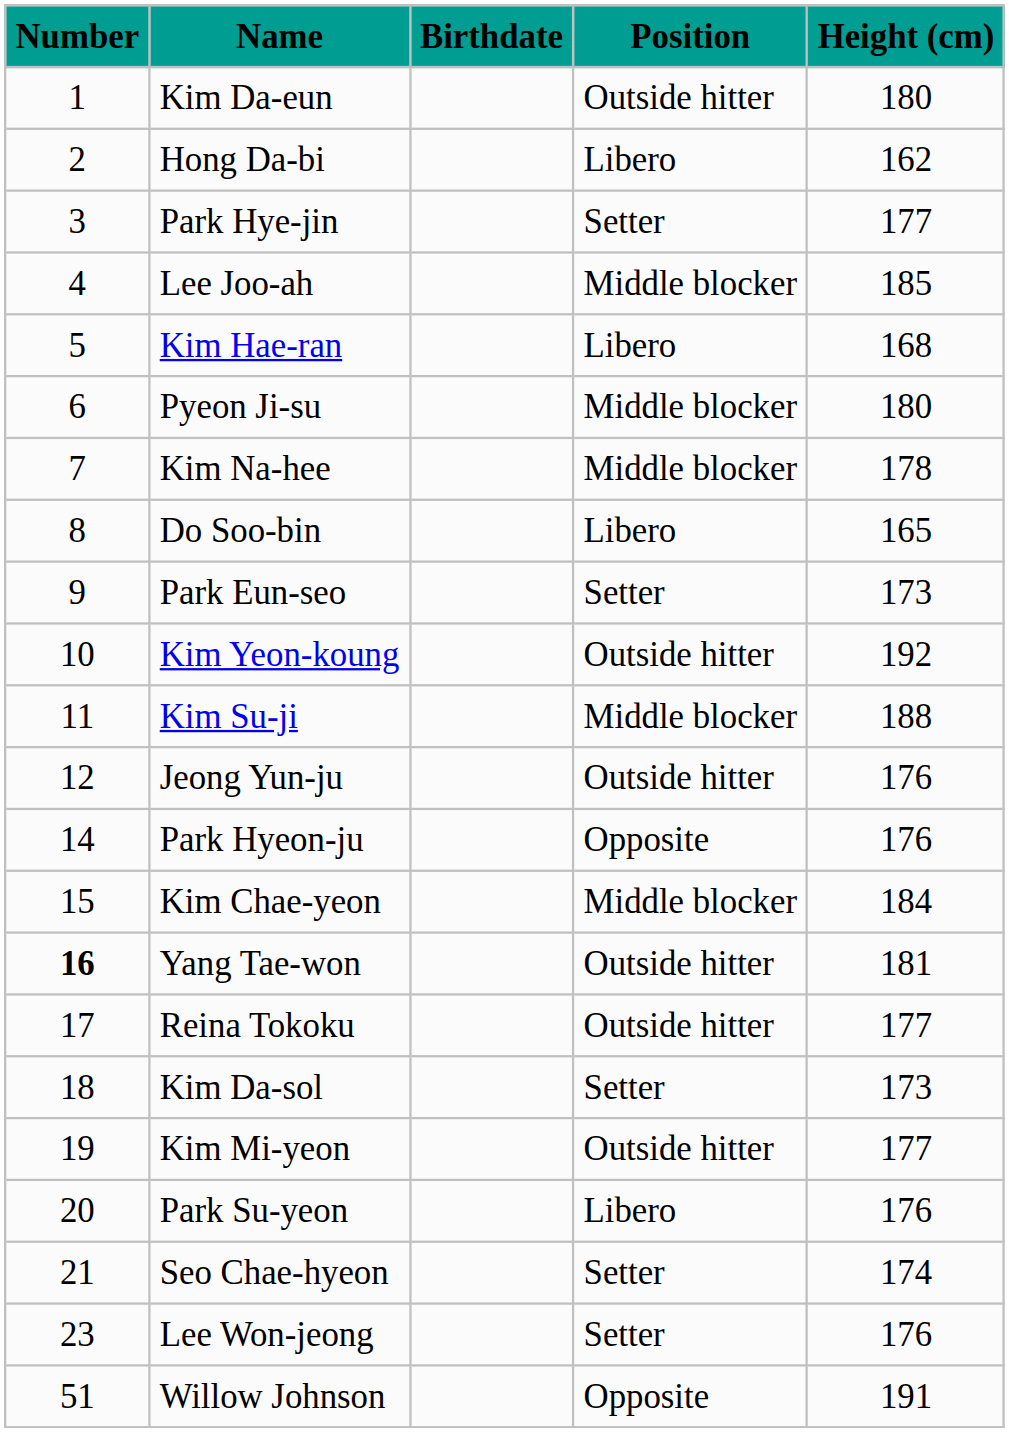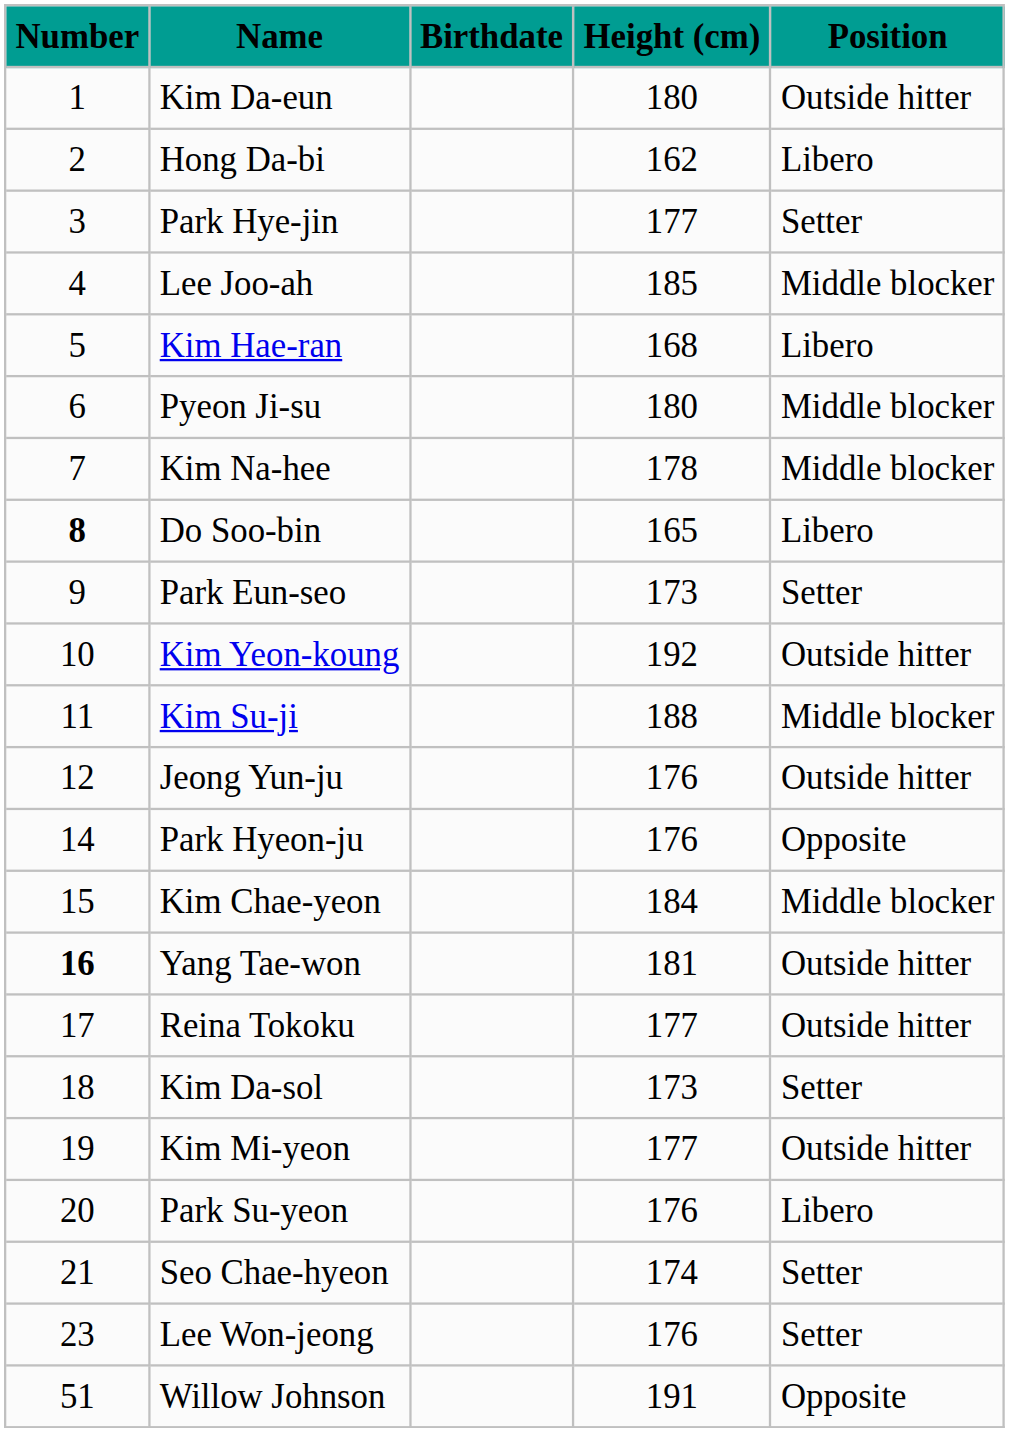columns swapped: Height (cm) <-> Position
Do Soo-bin | Number: normal -> bold
